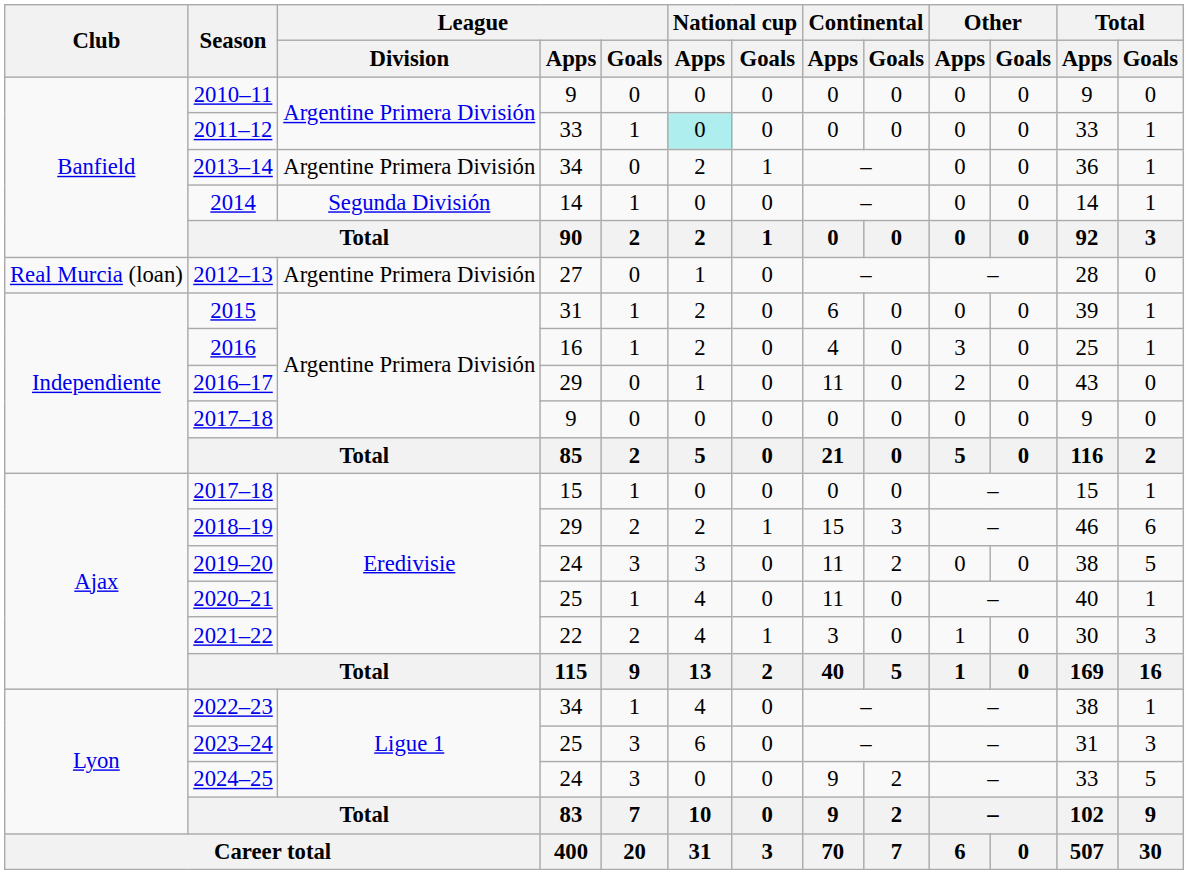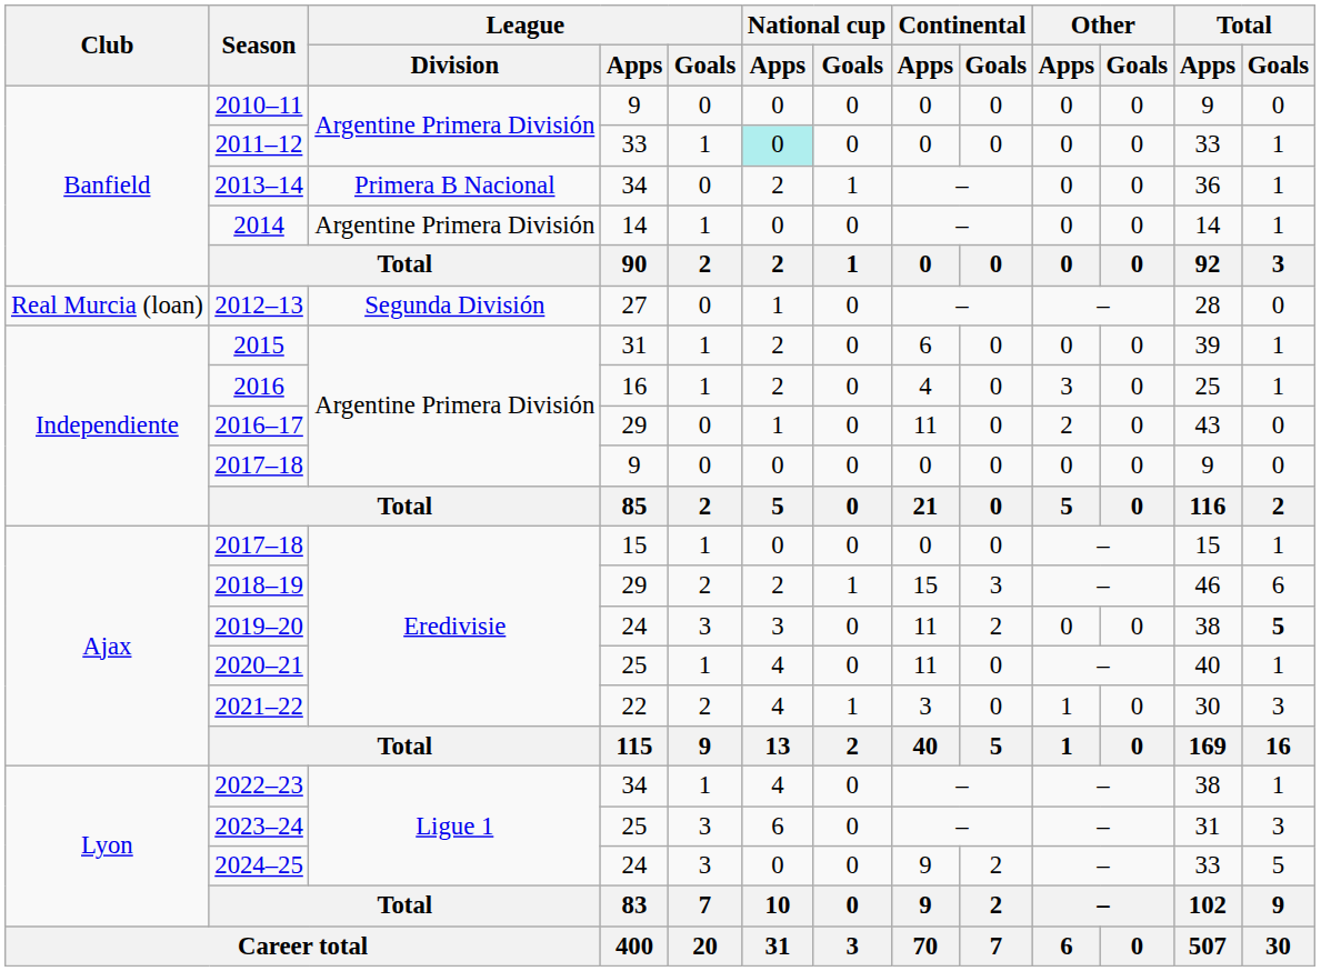2013–14 | League / Division: Argentine Primera División -> Primera B Nacional
2014 | League / Division: Segunda División -> Argentine Primera División
2012–13 | League / Division: Argentine Primera División -> Segunda División
2019–20 | Total / Goals: normal -> bold
